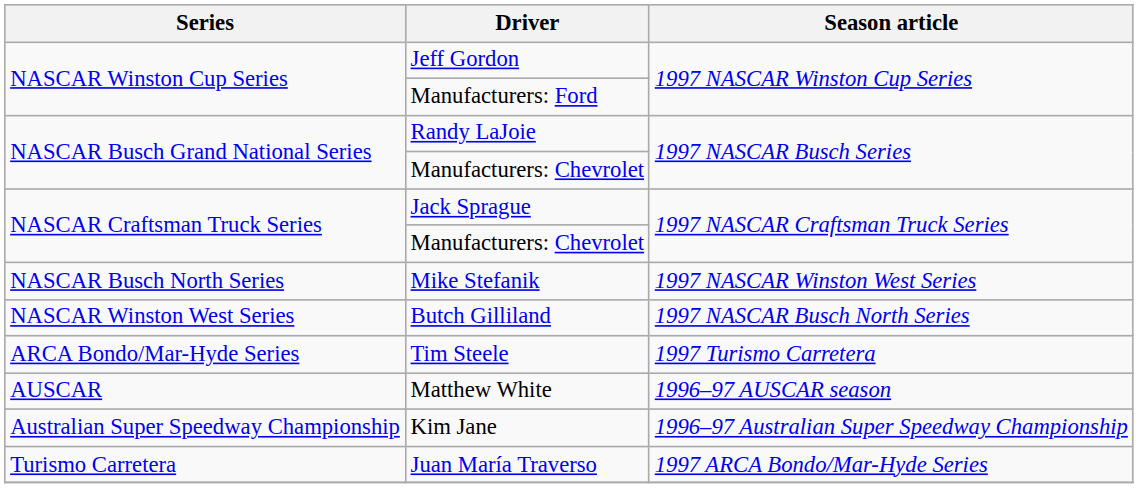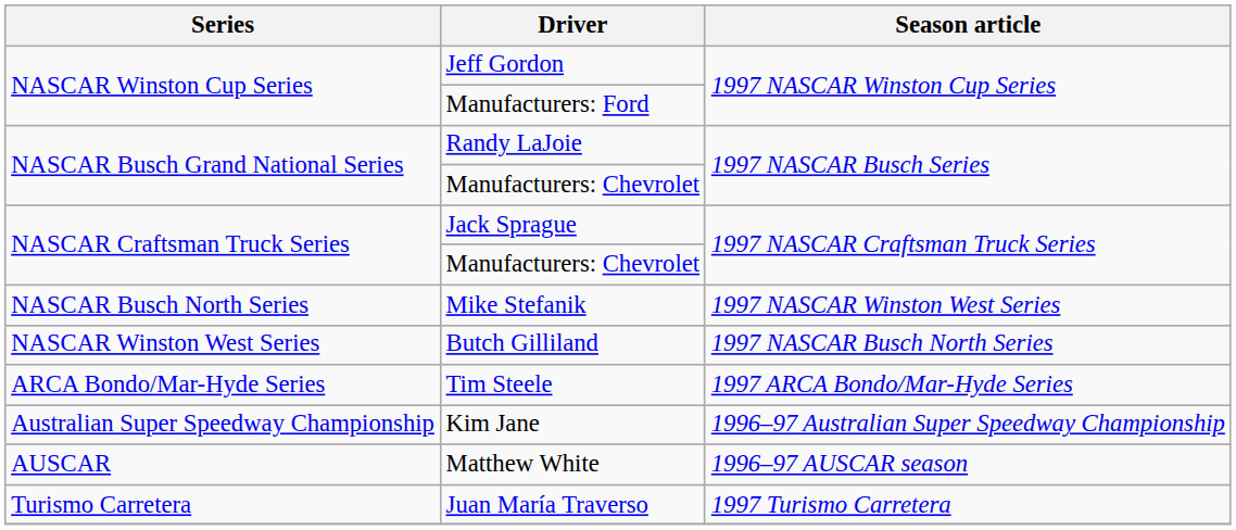Tim Steele | Season article: 1997 Turismo Carretera -> 1997 ARCA Bondo/Mar-Hyde Series
rows swapped: Matthew White <-> Kim Jane
Juan María Traverso | Season article: 1997 ARCA Bondo/Mar-Hyde Series -> 1997 Turismo Carretera
